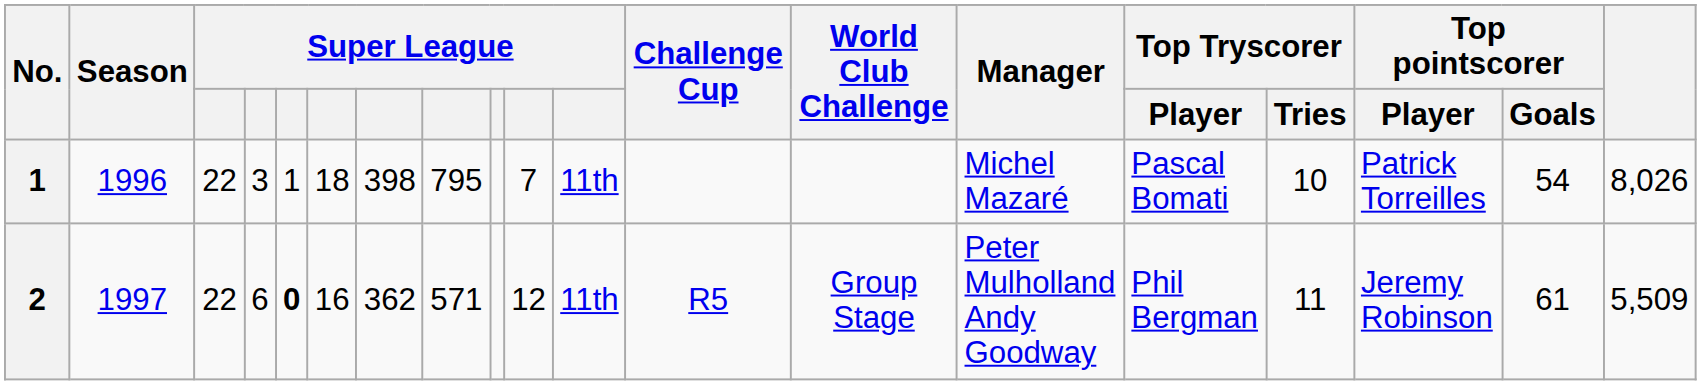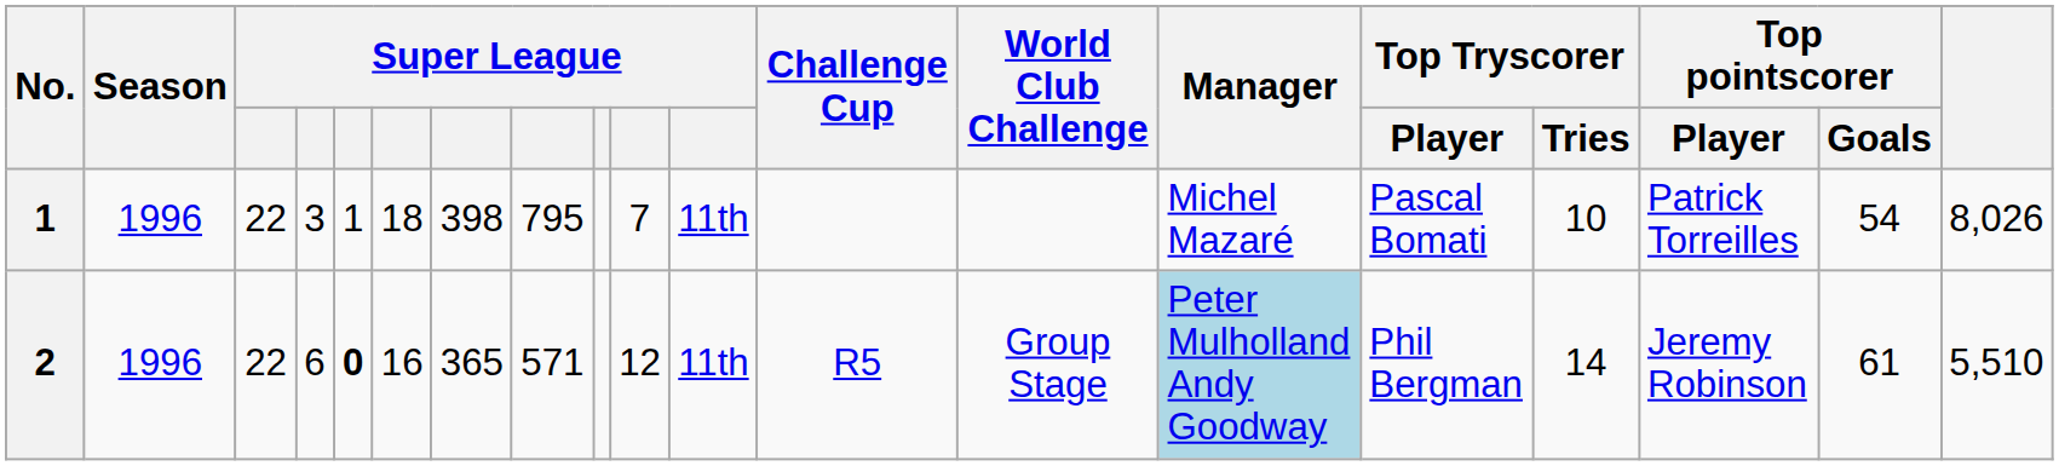2 | Season: 1997 -> 1996
2 | column 7: 362 -> 365
2 | Manager: no background -> lightblue background
2 | Top Tryscorer / Tries: 11 -> 14
2 | column 19: 5,509 -> 5,510
